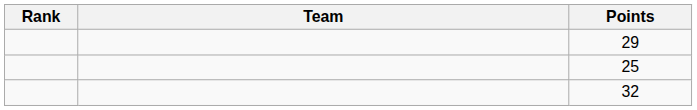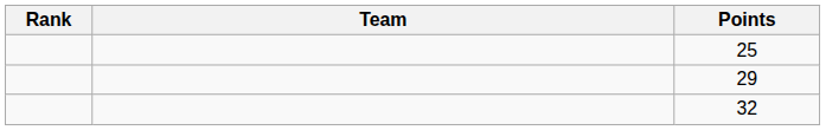rows swapped: 25 <-> 29
